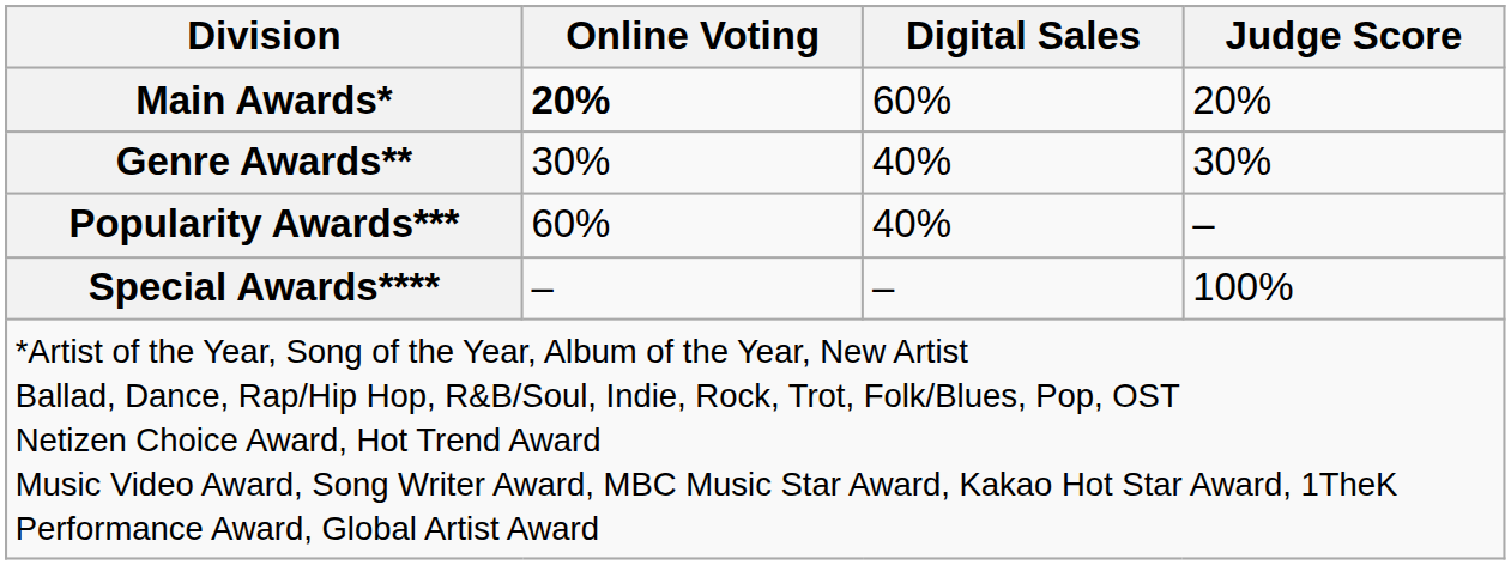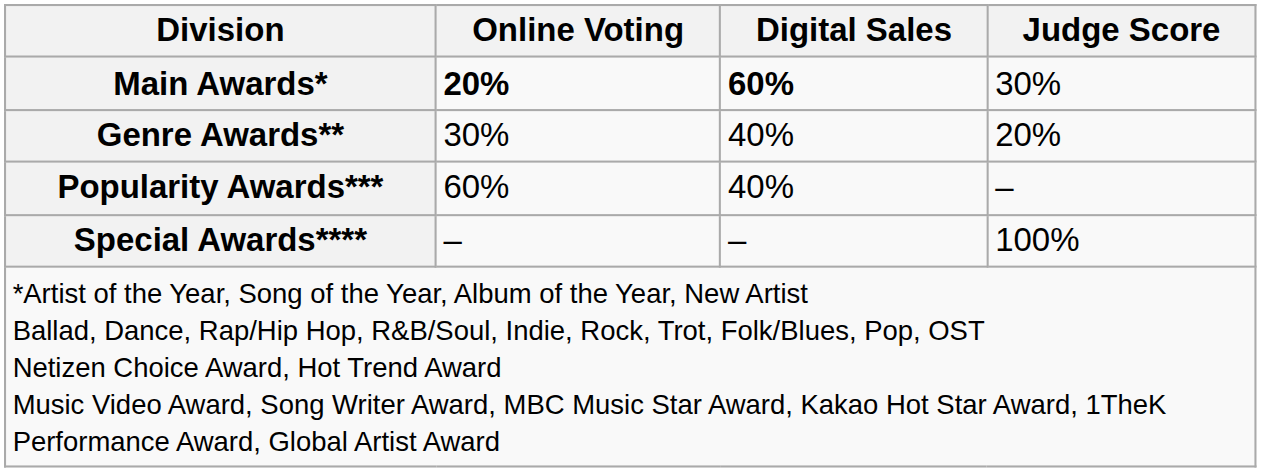Main Awards* | Digital Sales: normal -> bold
Main Awards* | Judge Score: 20% -> 30%
Genre Awards** | Judge Score: 30% -> 20%
